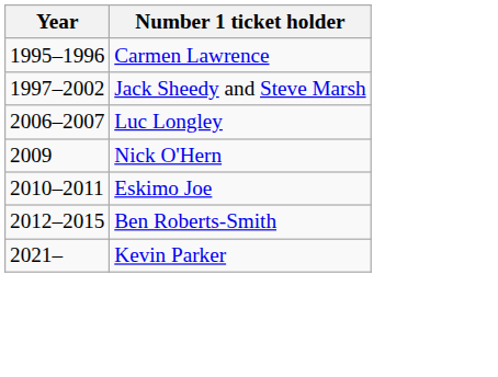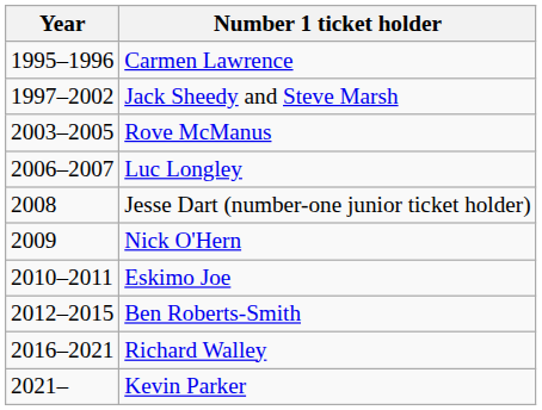+ row: 2003–2005 | Rove McManus
+ row: 2008 | Jesse Dart (number-one junior ticket holder)
+ row: 2016–2021 | Richard Walley
